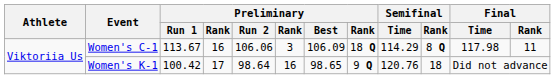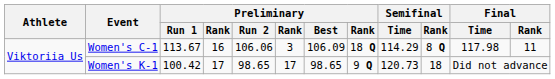Women's K-1 | Preliminary / Run 2: 98.64 -> 98.65
Women's K-1 | column 6: 16 -> 17
Women's K-1 | Semifinal / Time: 120.76 -> 120.73
